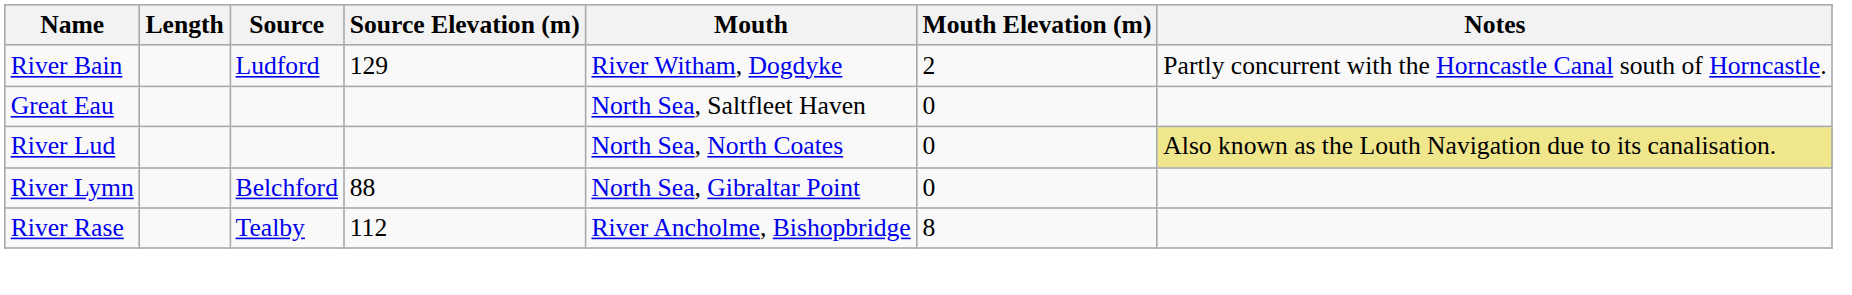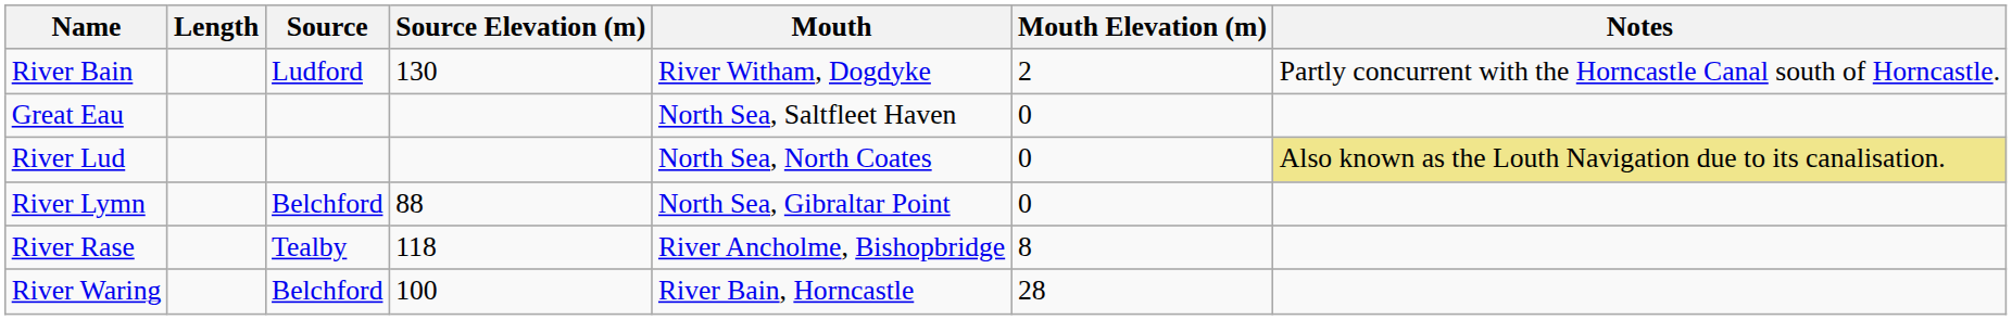River Bain | Source Elevation (m): 129 -> 130
River Rase | Source Elevation (m): 112 -> 118
+ row: River Waring | Belchford | 100 | River Bain, Horncastle | 28
